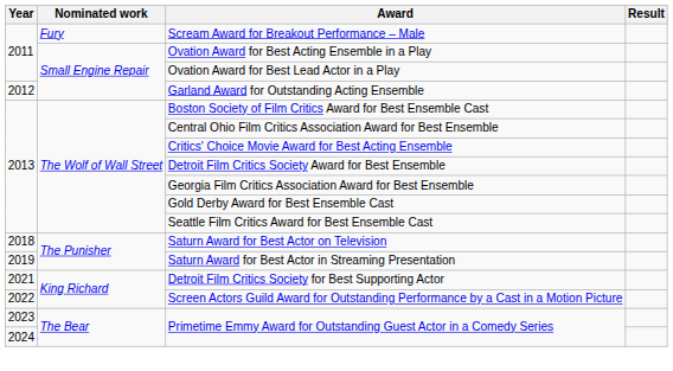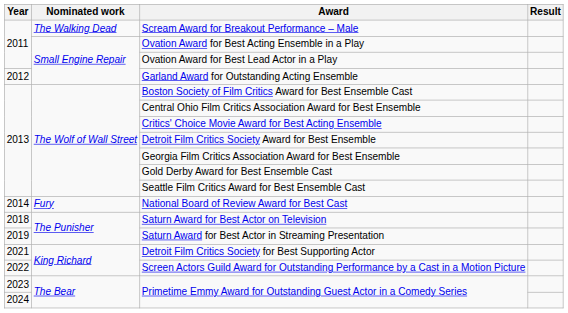Scream Award for Breakout Performance – Male | Nominated work: Fury -> The Walking Dead
+ row: 2014 | Fury | National Board of Review Award for Best Cast
